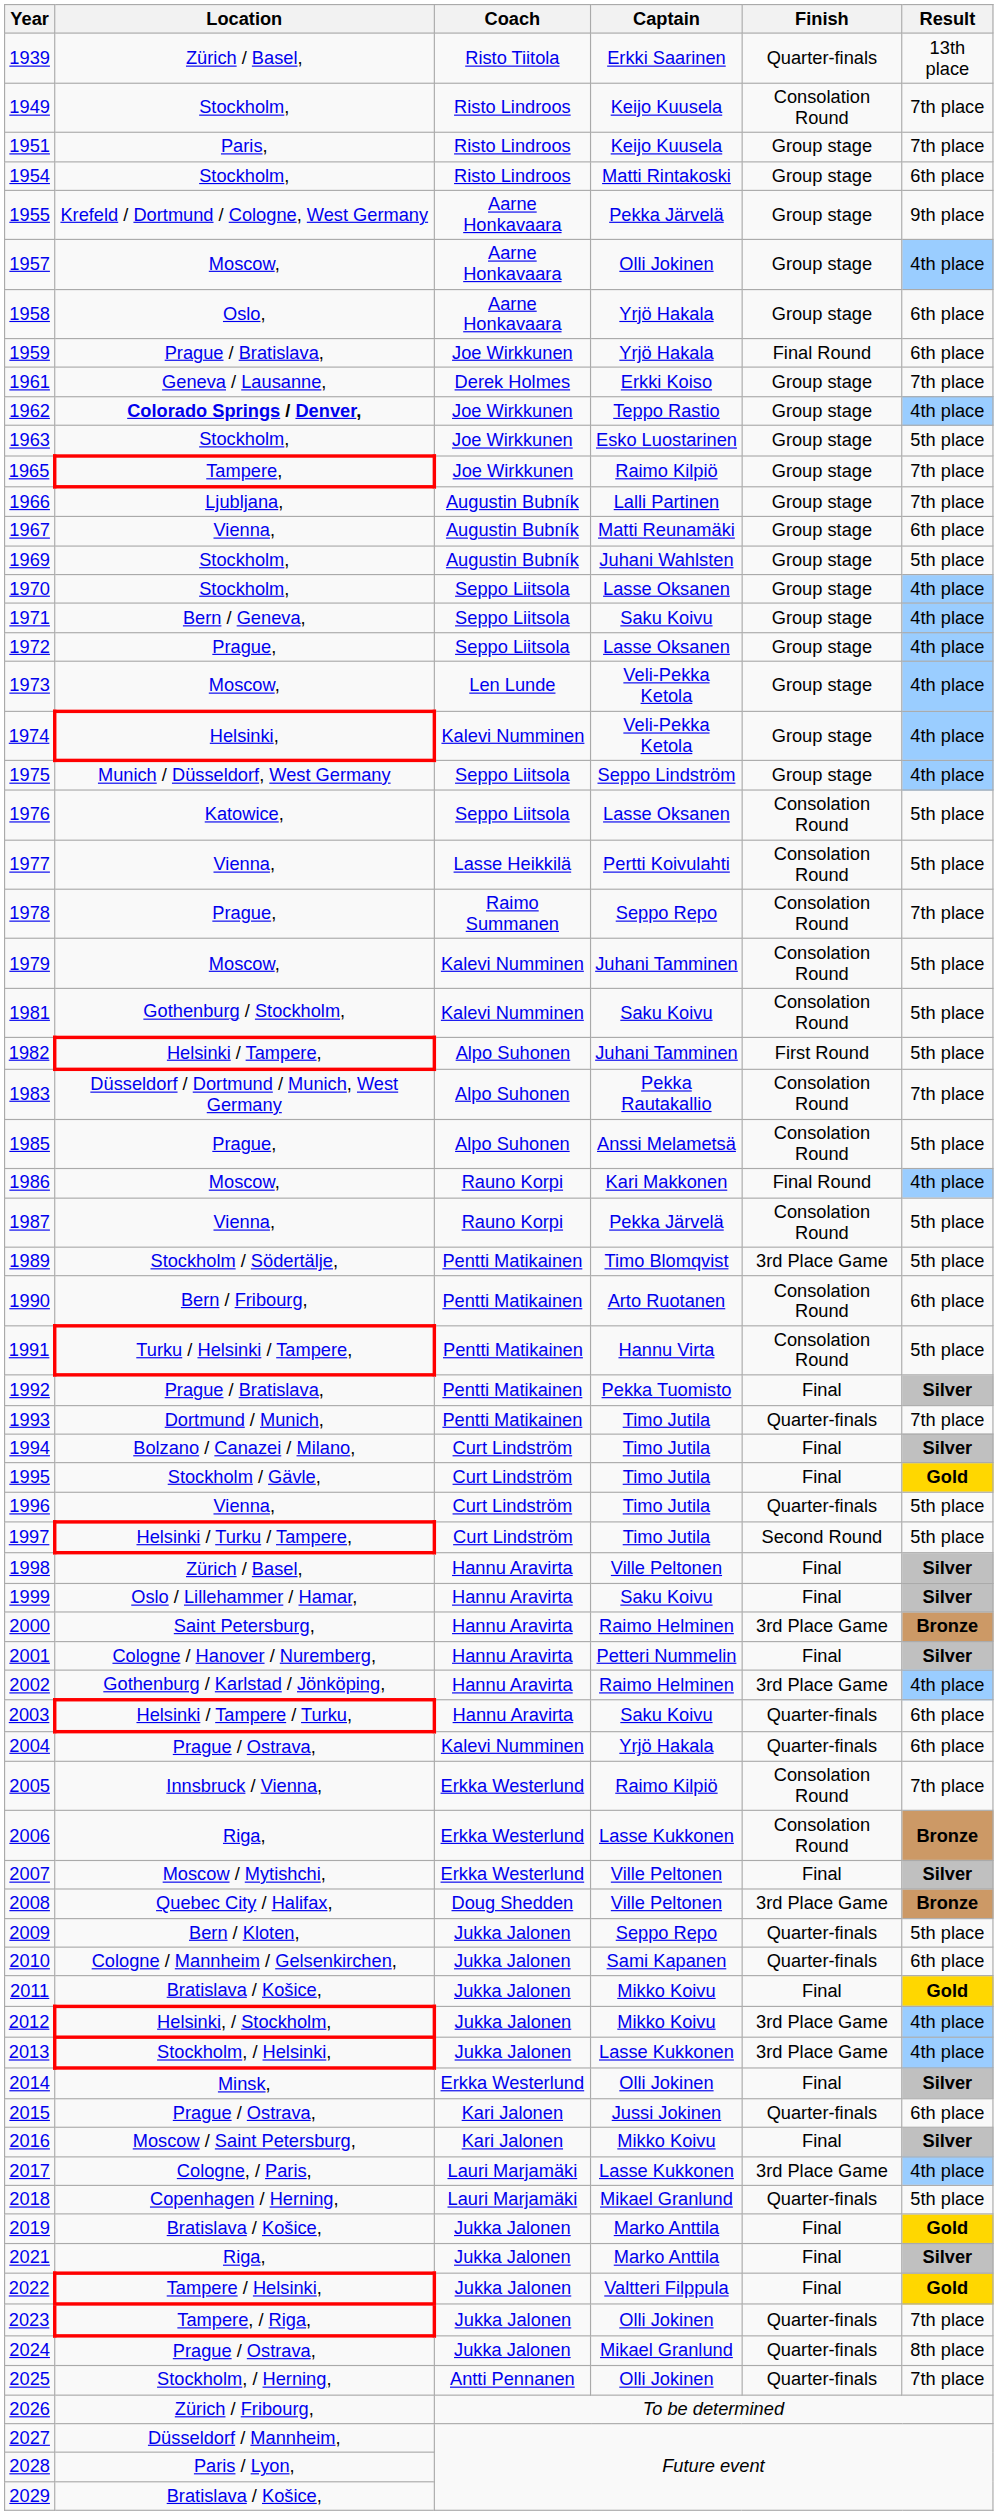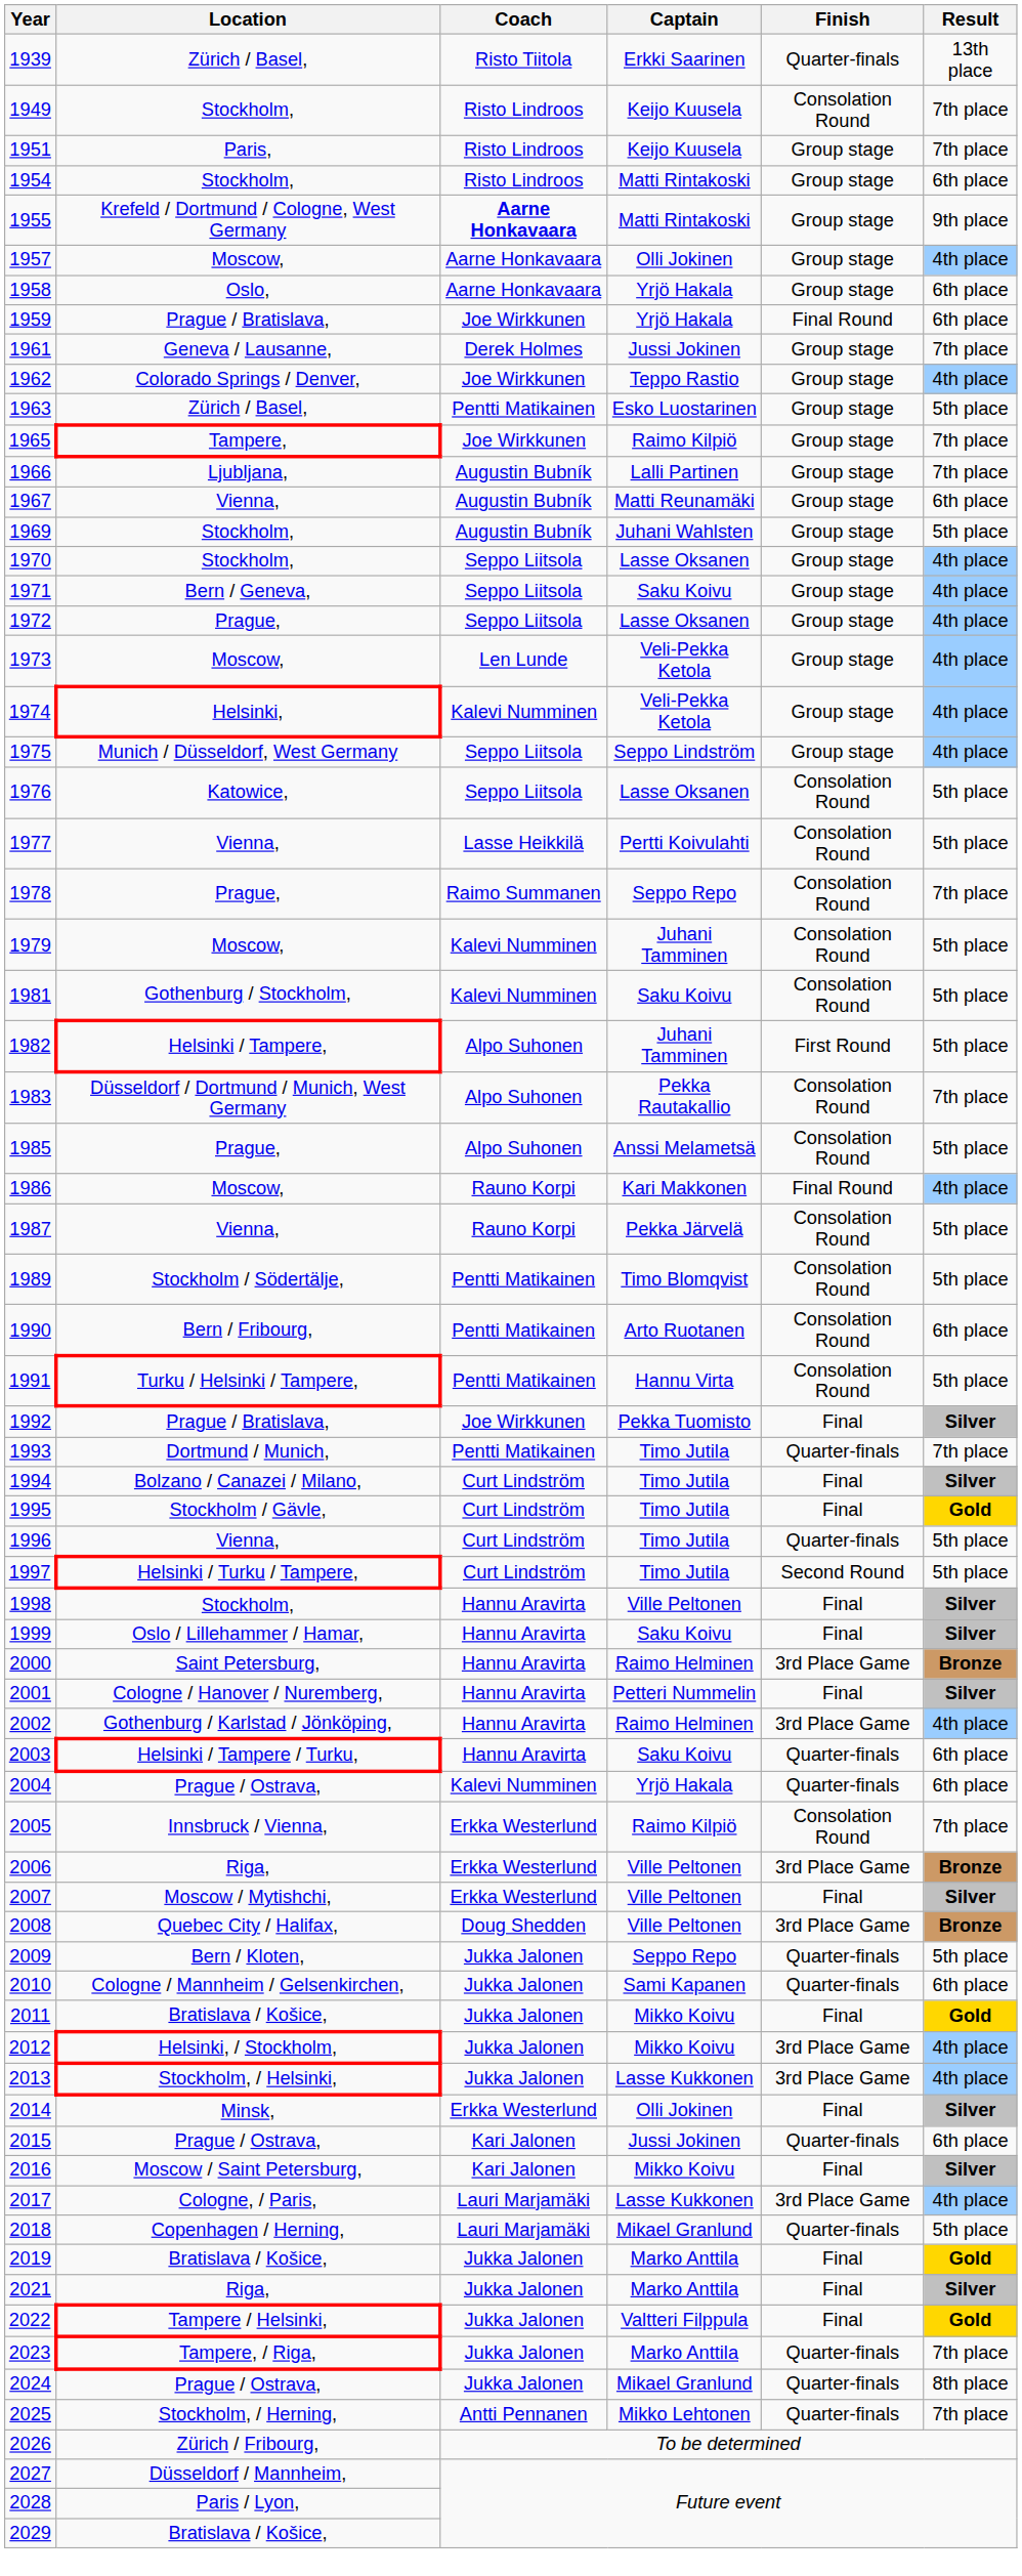1955 | Coach: normal -> bold
1955 | Captain: Pekka Järvelä -> Matti Rintakoski
1961 | Captain: Erkki Koiso -> Jussi Jokinen
1962 | Location: bold -> normal
1963 | Location: Stockholm, -> Zürich / Basel,
1963 | Coach: Joe Wirkkunen -> Pentti Matikainen
1989 | Finish: 3rd Place Game -> Consolation Round
1992 | Coach: Pentti Matikainen -> Joe Wirkkunen
1998 | Location: Zürich / Basel, -> Stockholm,
2006 | Captain: Lasse Kukkonen -> Ville Peltonen
2006 | Finish: Consolation Round -> 3rd Place Game
2023 | Captain: Olli Jokinen -> Marko Anttila
2025 | Captain: Olli Jokinen -> Mikko Lehtonen
